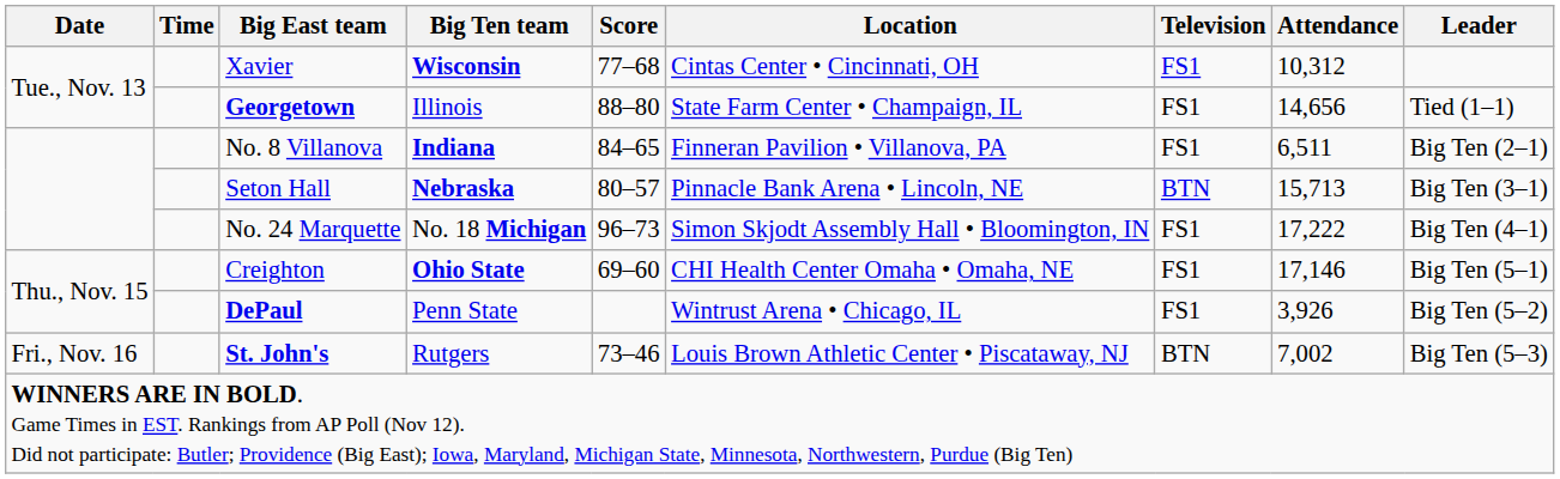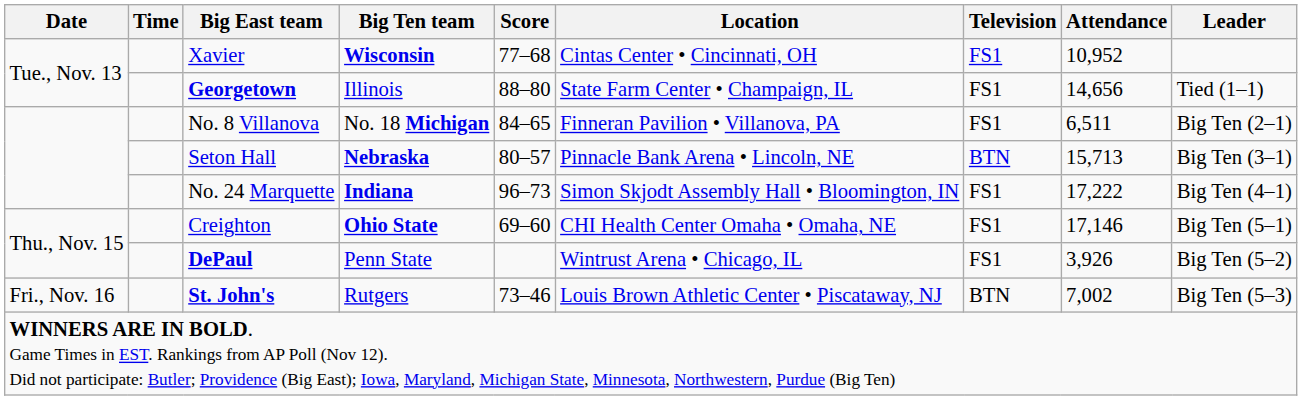Xavier | Attendance: 10,312 -> 10,952
No. 8 Villanova | Big Ten team: Indiana -> No. 18 Michigan
No. 24 Marquette | Big Ten team: No. 18 Michigan -> Indiana
